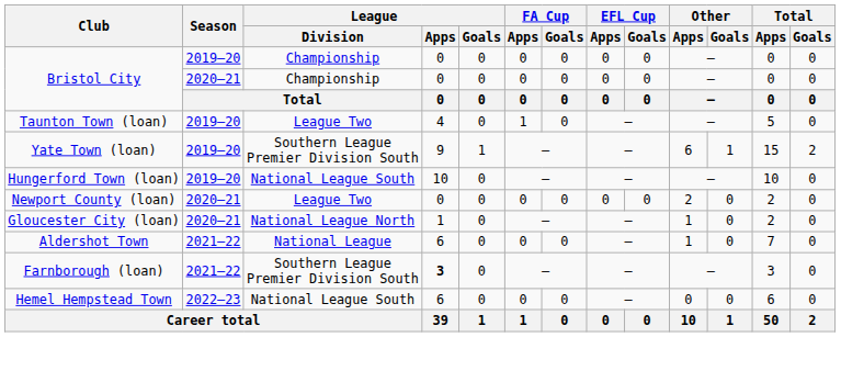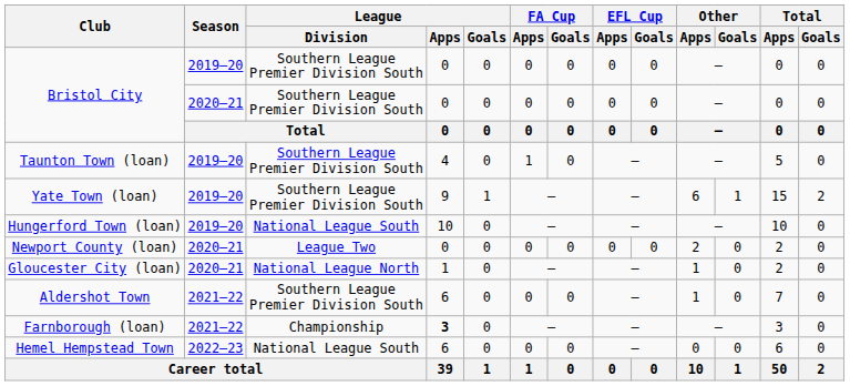Bristol City / 2019–20 | League / Division: Championship -> Southern League Premier Division South
Bristol City / 2020–21 | League / Division: Championship -> Southern League Premier Division South
Taunton Town (loan) | League / Division: League Two -> Southern League Premier Division South
Aldershot Town | League / Division: National League -> Southern League Premier Division South
Farnborough (loan) | League / Division: Southern League Premier Division South -> Championship
